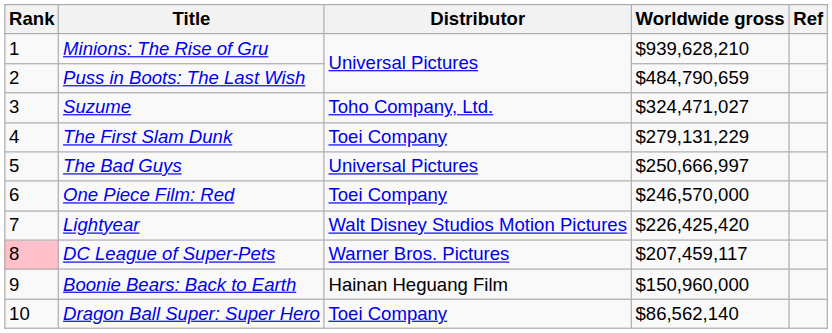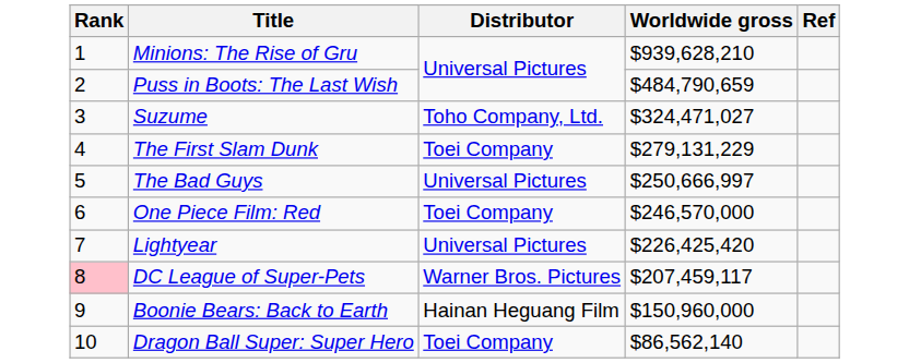Lightyear | Distributor: Walt Disney Studios Motion Pictures -> Universal Pictures
